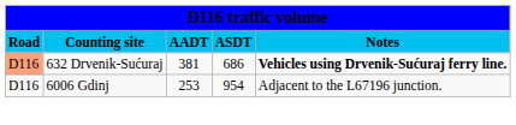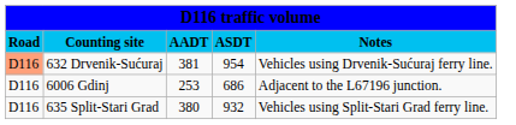632 Drvenik-Sućuraj | column 4: 686 -> 954
632 Drvenik-Sućuraj | column 5: bold -> normal
6006 Gdinj | column 4: 954 -> 686
+ row: D116 | 635 Split-Stari Grad | 380 | 932 | Vehicles using Split-Stari Grad ferry line.
